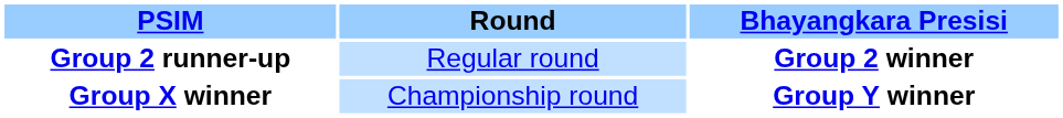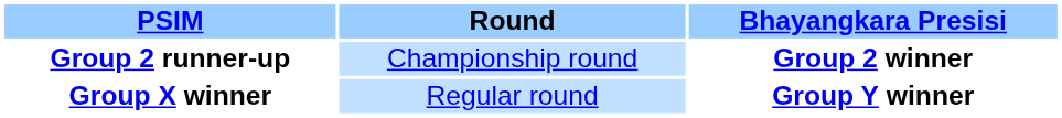Group 2 runner-up | Round: Regular round -> Championship round
Group X winner | Round: Championship round -> Regular round
